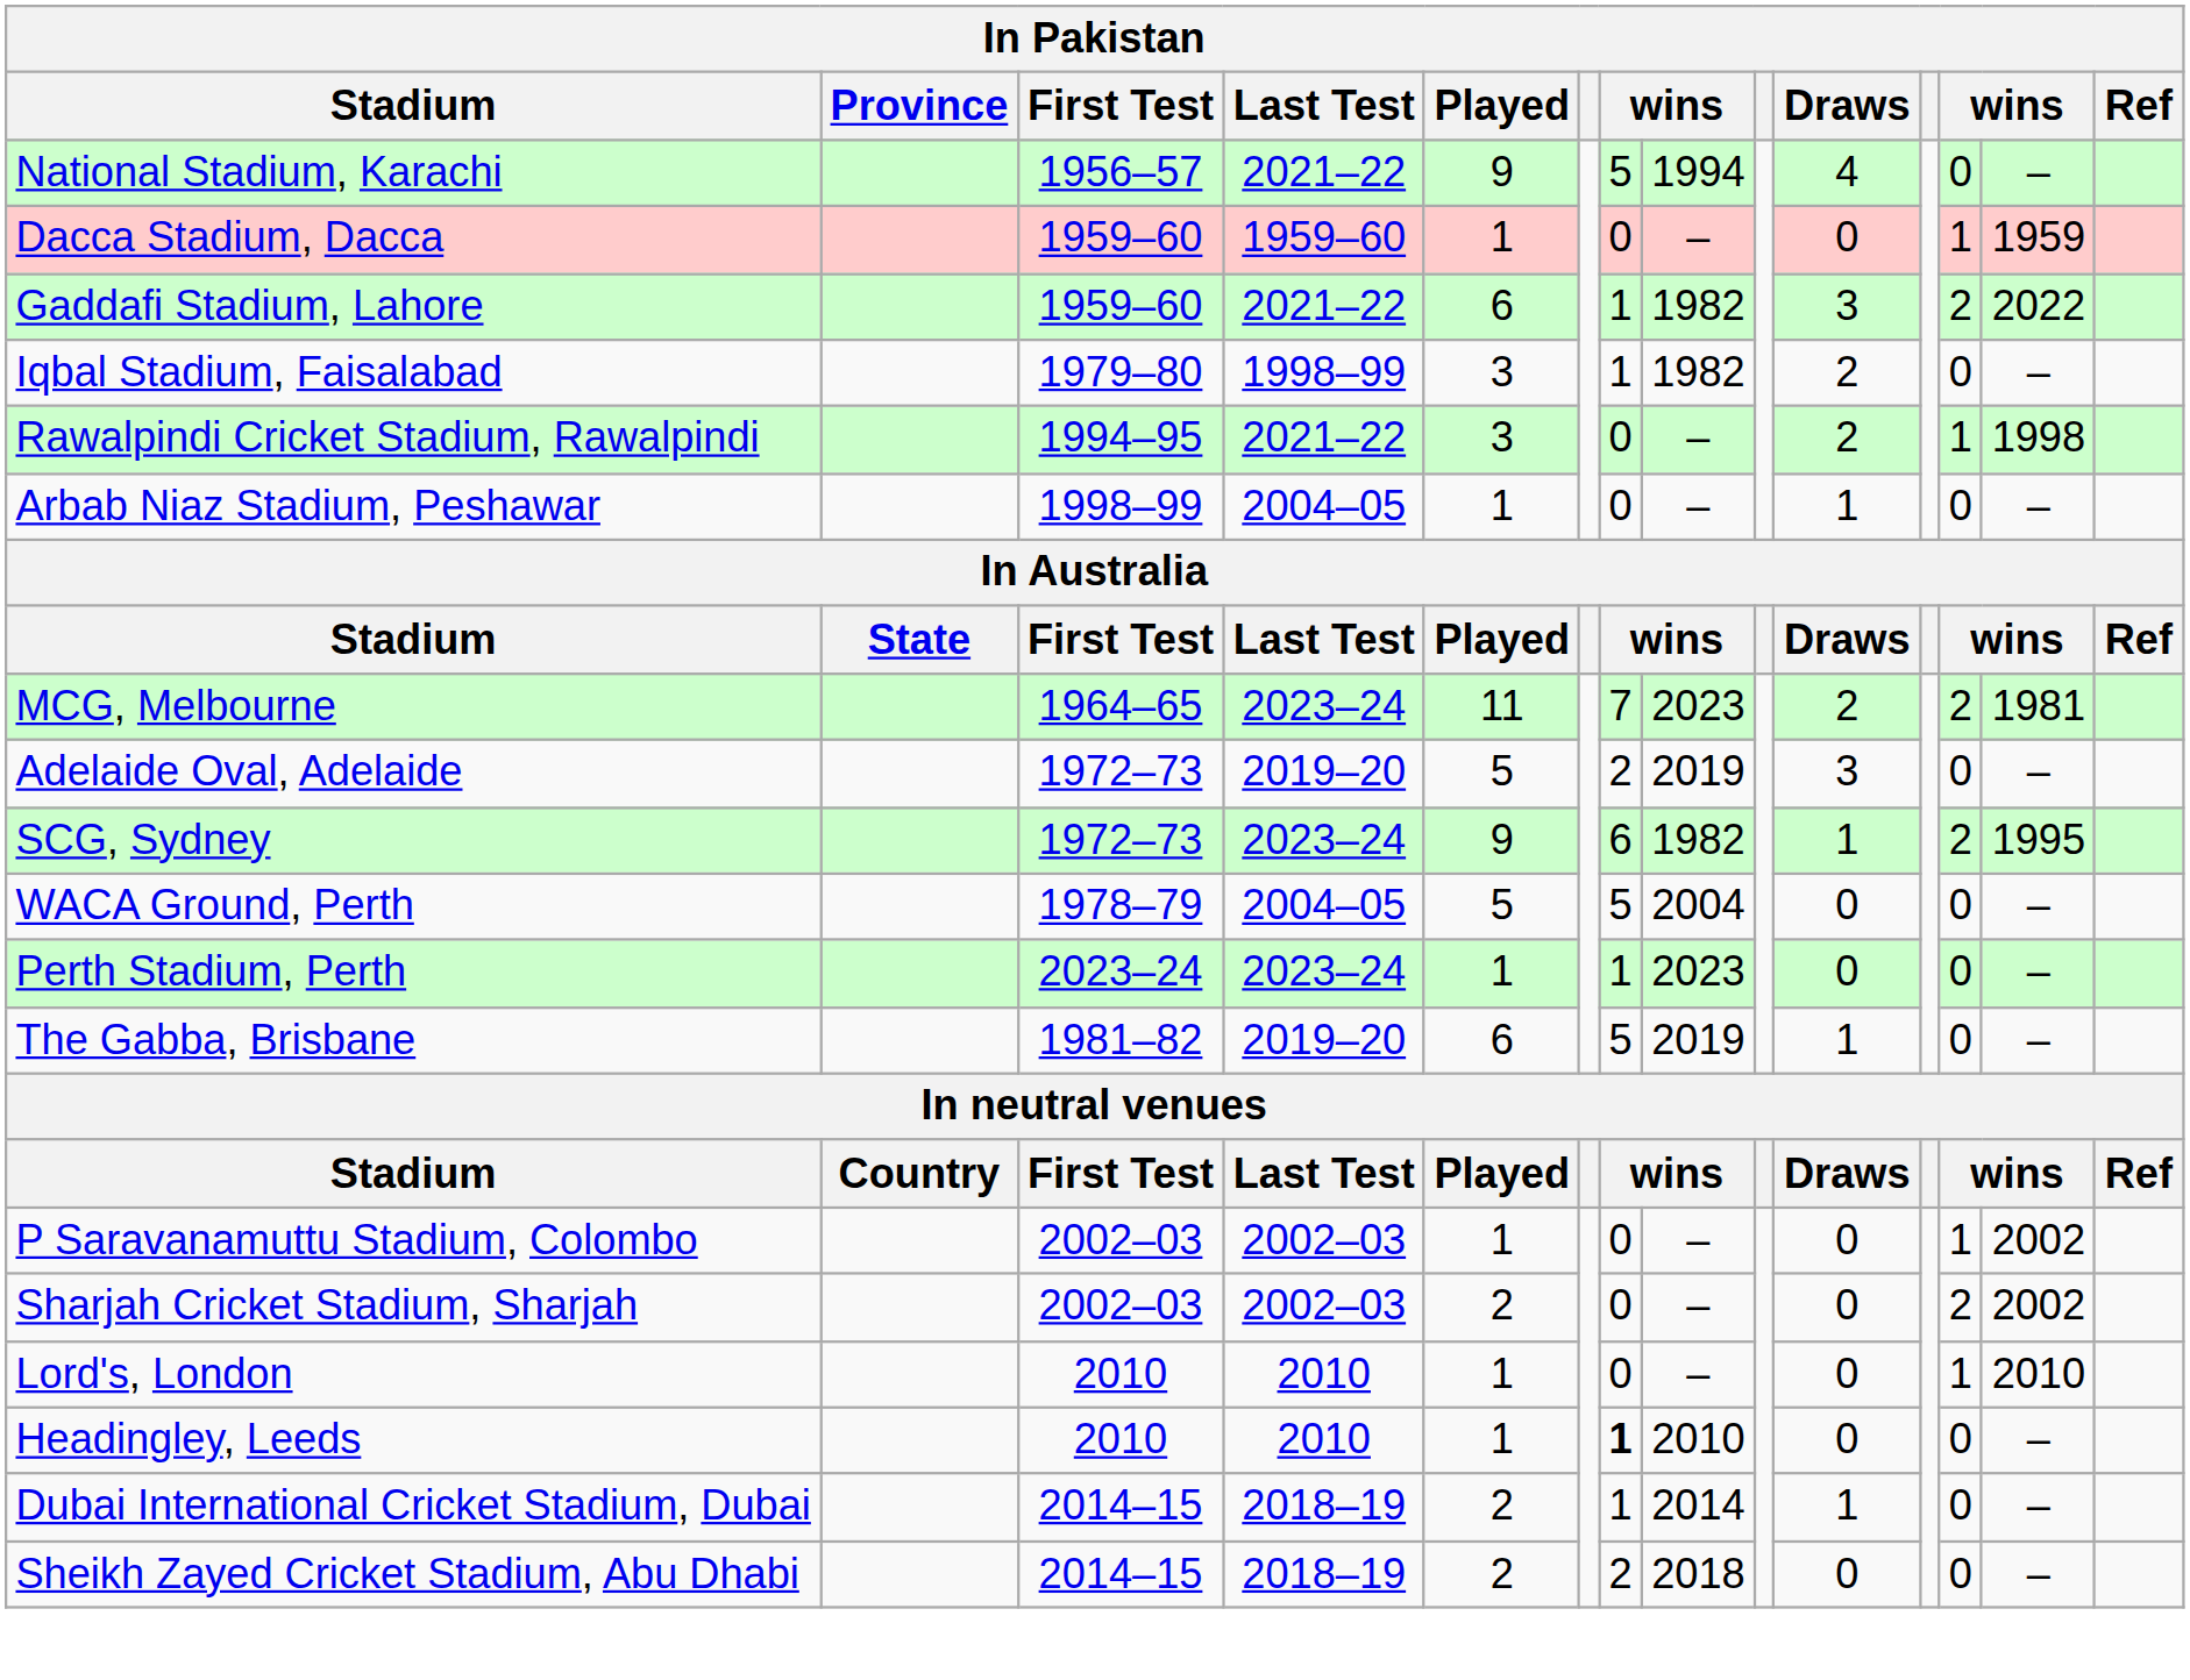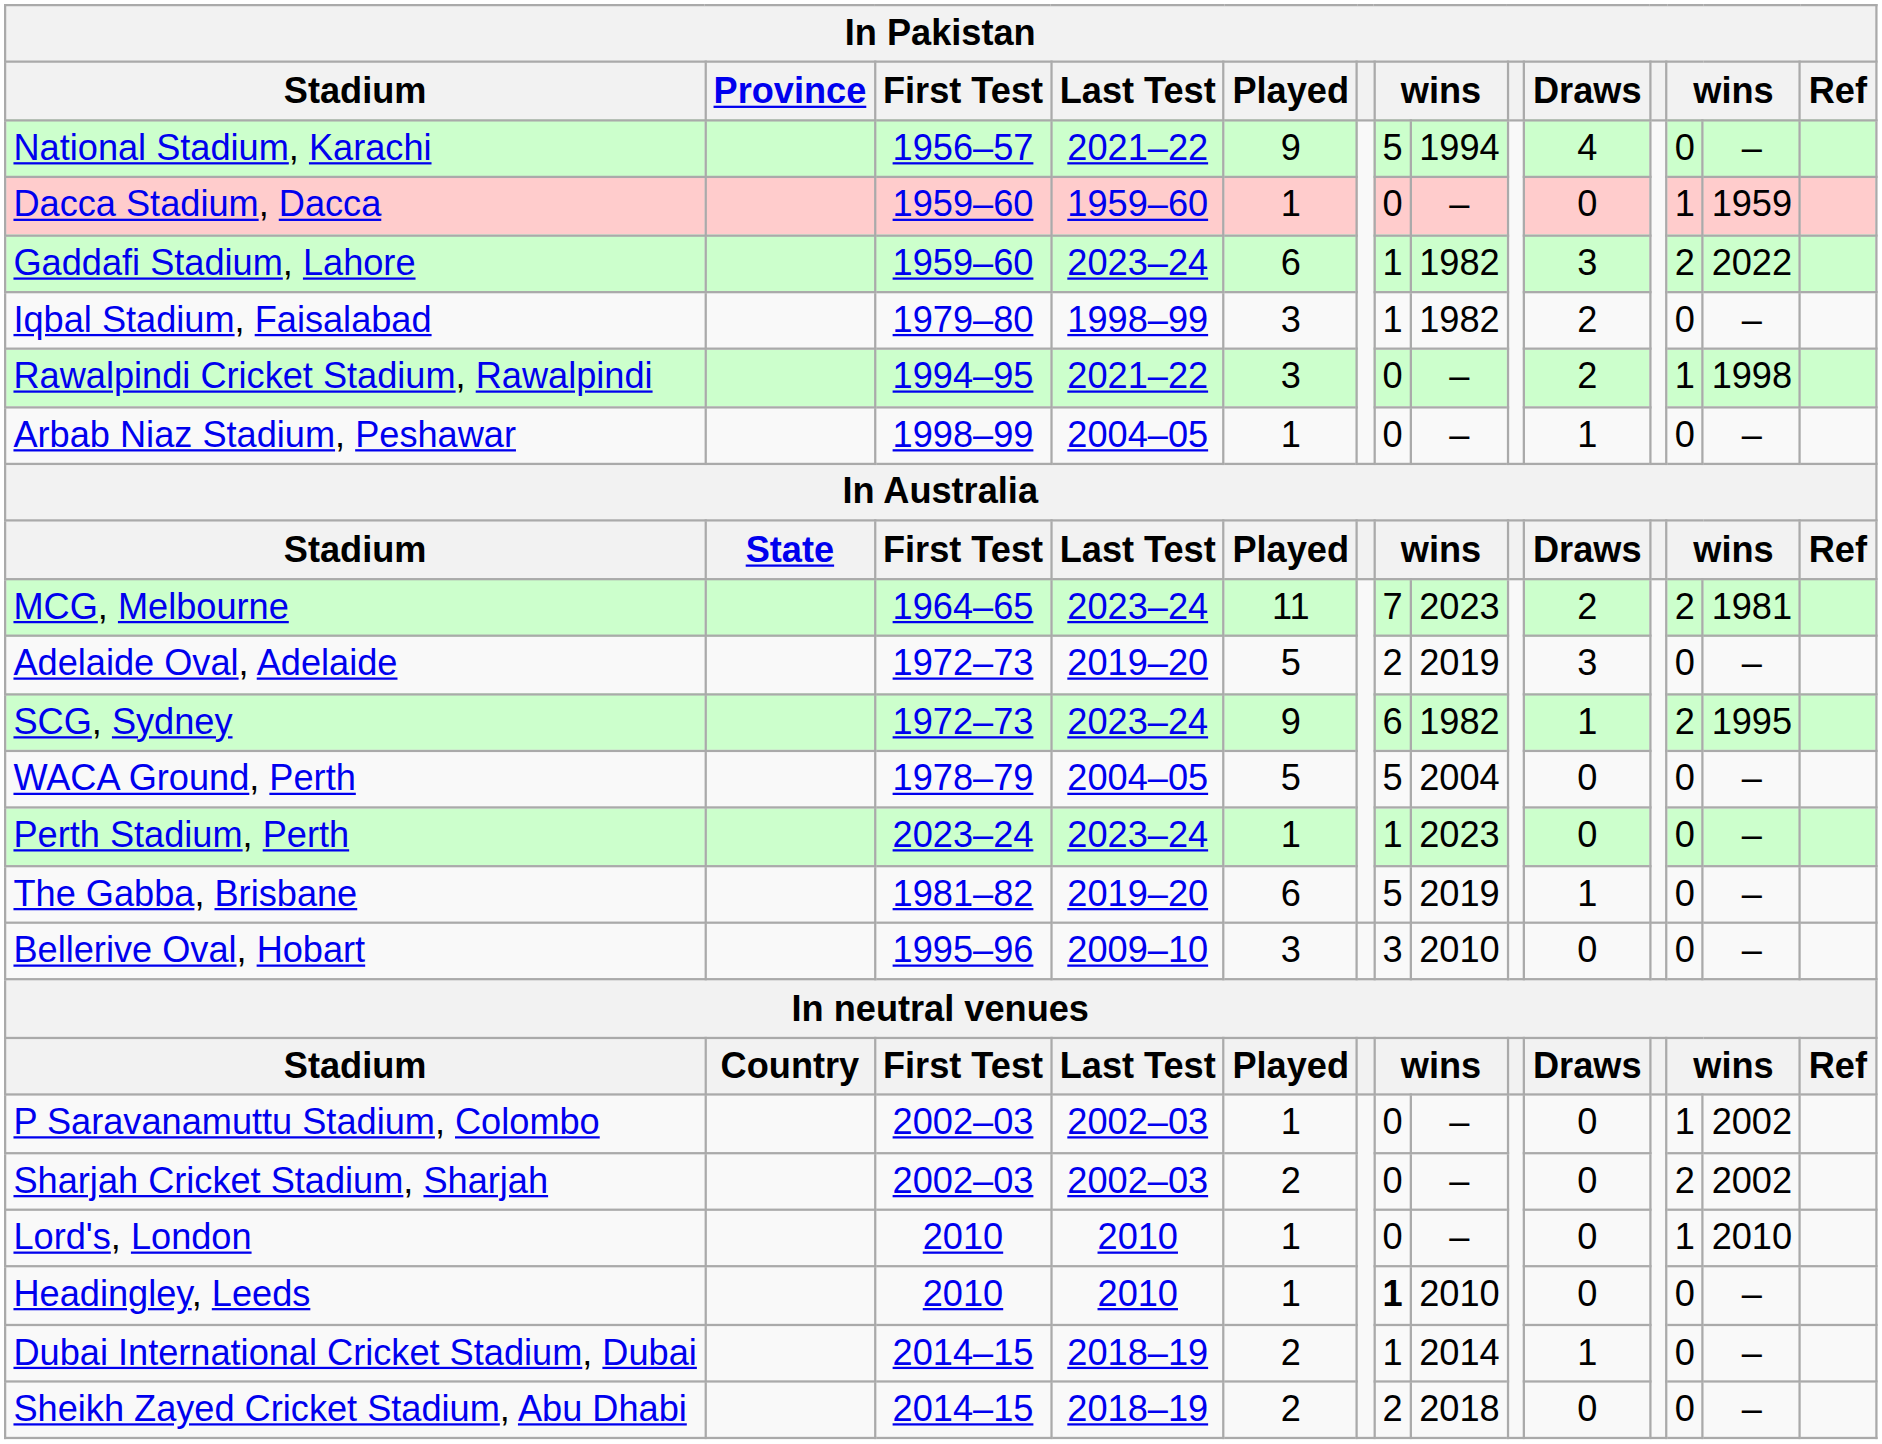Gaddafi Stadium, Lahore | Last Test: 2021–22 -> 2023–24
+ row: Bellerive Oval, Hobart | 1995–96 | 2009–10 | 3 | 3 | 2010 | 0 | 0 | –
